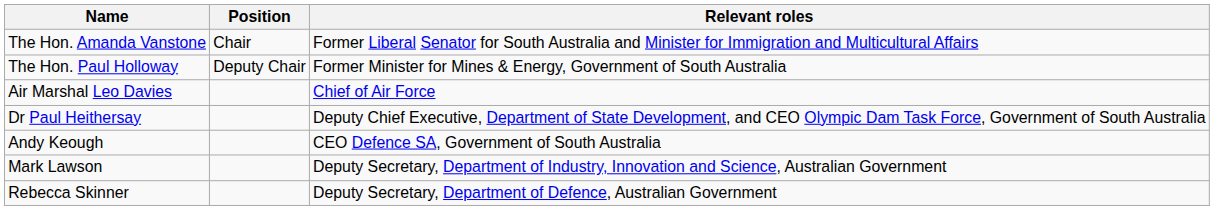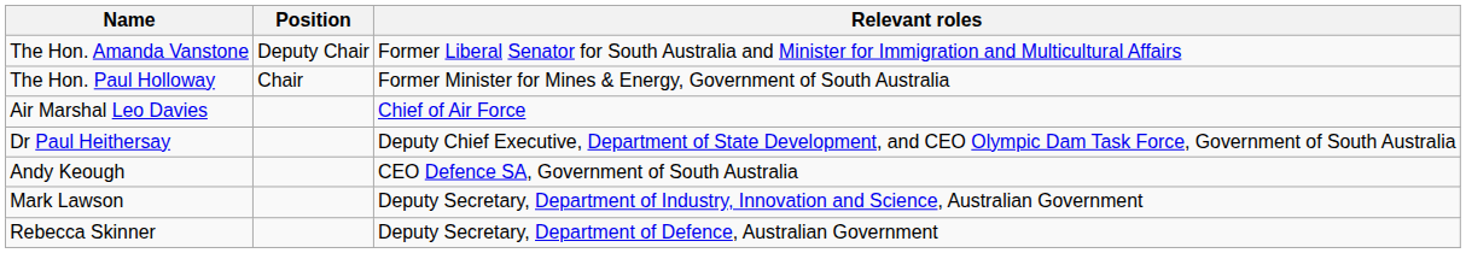The Hon. Amanda Vanstone | Position: Chair -> Deputy Chair
The Hon. Paul Holloway | Position: Deputy Chair -> Chair
